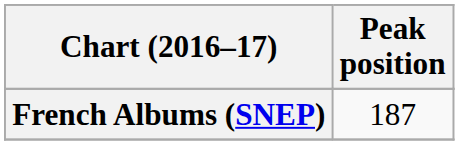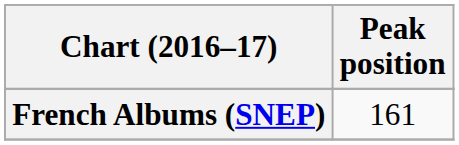French Albums (SNEP) | Peak position: 187 -> 161
